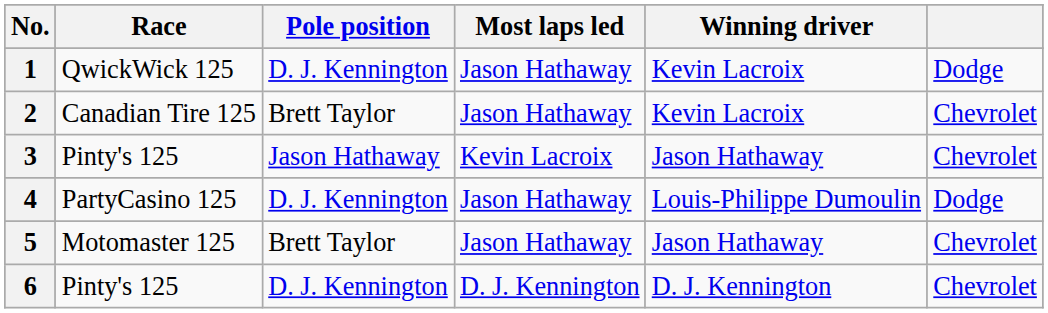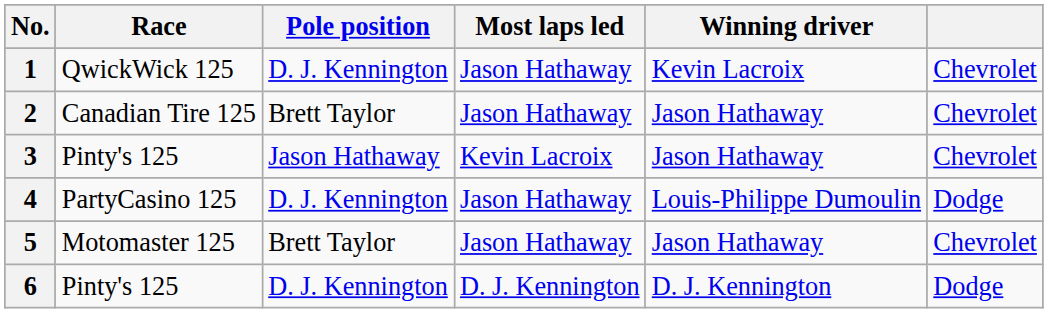1 | column 6: Dodge -> Chevrolet
2 | Winning driver: Kevin Lacroix -> Jason Hathaway
6 | column 6: Chevrolet -> Dodge
